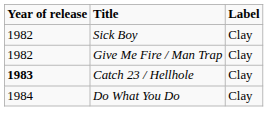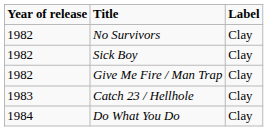+ row: 1982 | No Survivors | Clay
Catch 23 / Hellhole | Year of release: bold -> normal
